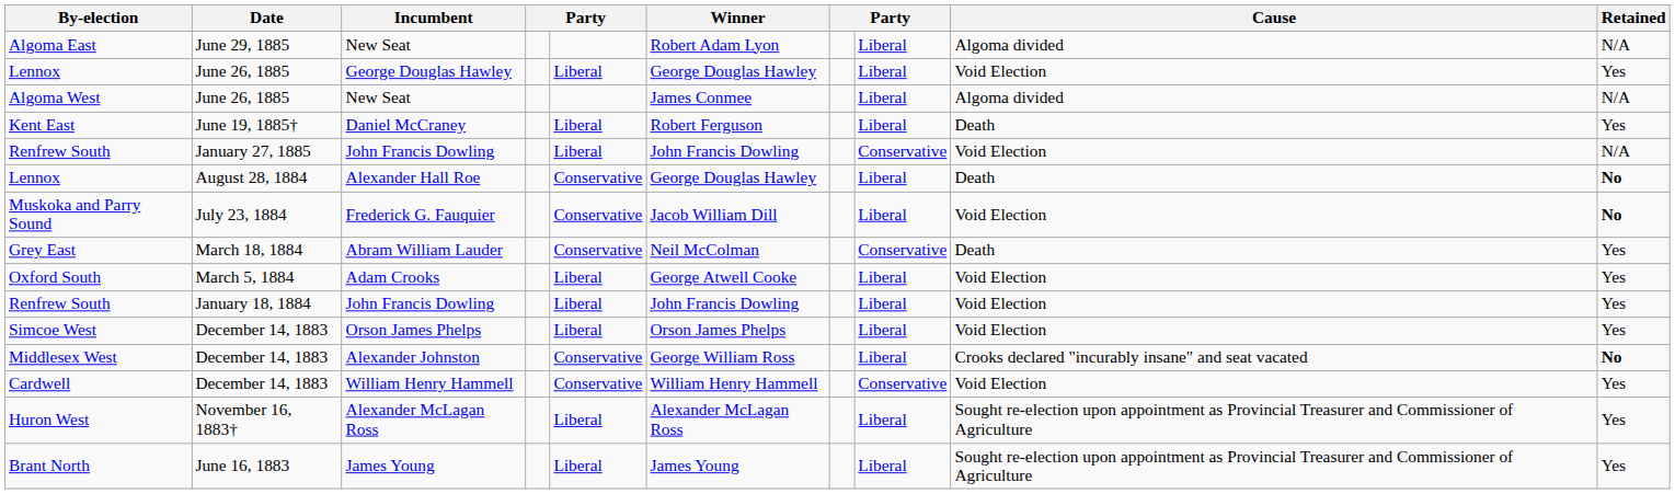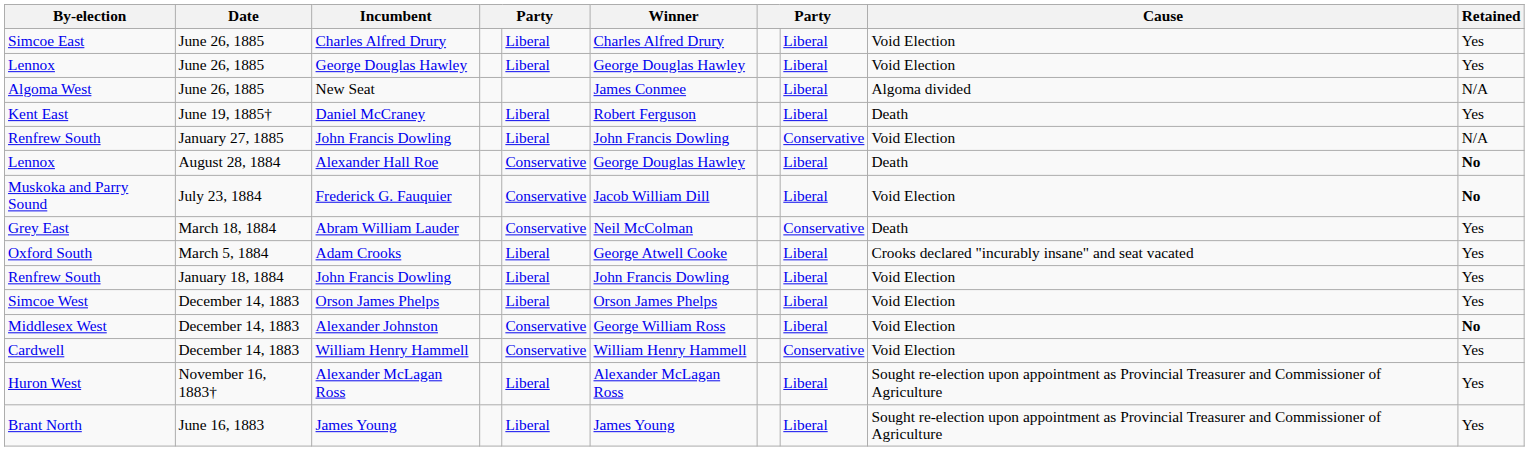- row: Algoma East | June 29, 1885 | New Seat | Robert Adam Lyon | Liberal | Algoma divided | N/A
+ row: Simcoe East | June 26, 1885 | Charles Alfred Drury | Liberal | Charles Alfred Drury | Liberal | Void Election | Yes
Oxford South | Cause: Void Election -> Crooks declared "incurably insane" and seat vacated
Middlesex West | Cause: Crooks declared "incurably insane" and seat vacated -> Void Election
